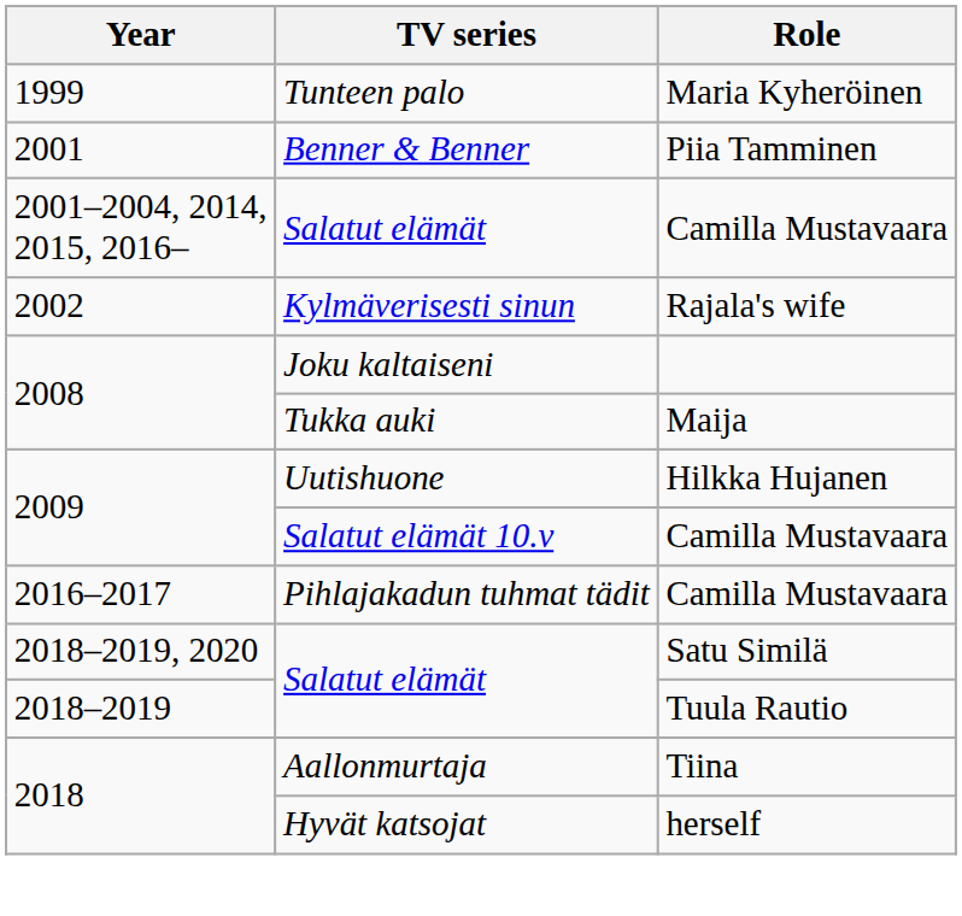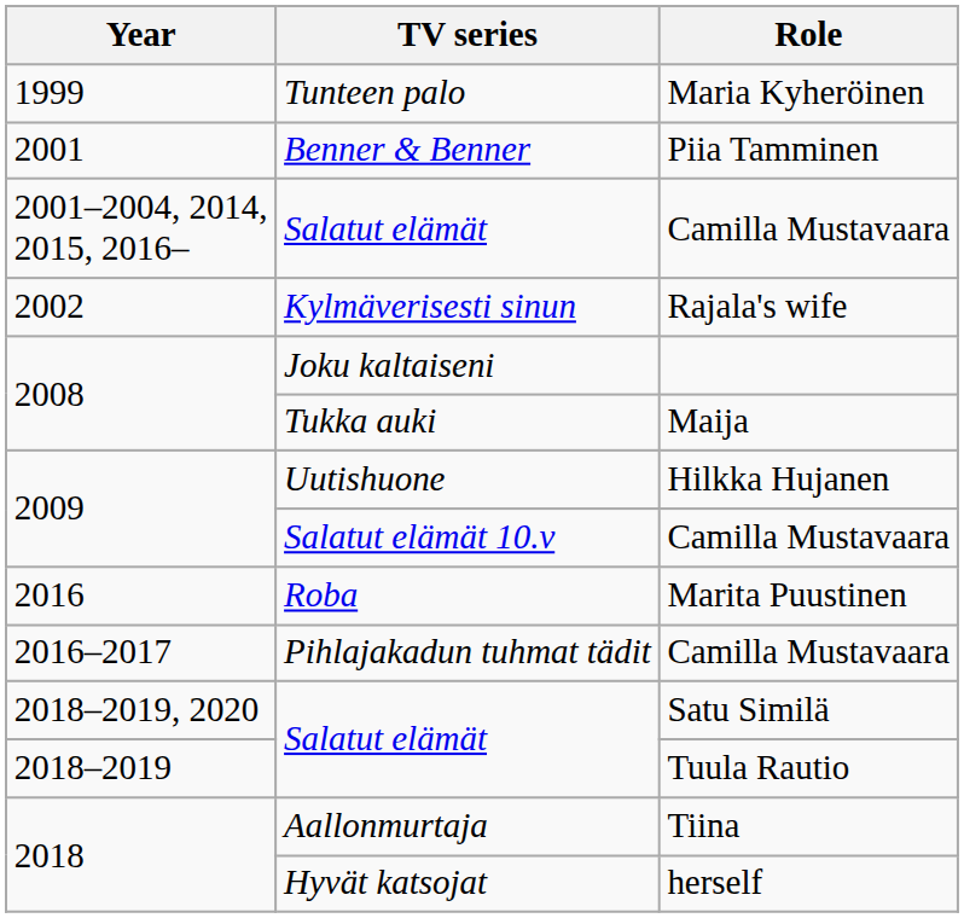+ row: 2016 | Roba | Marita Puustinen
